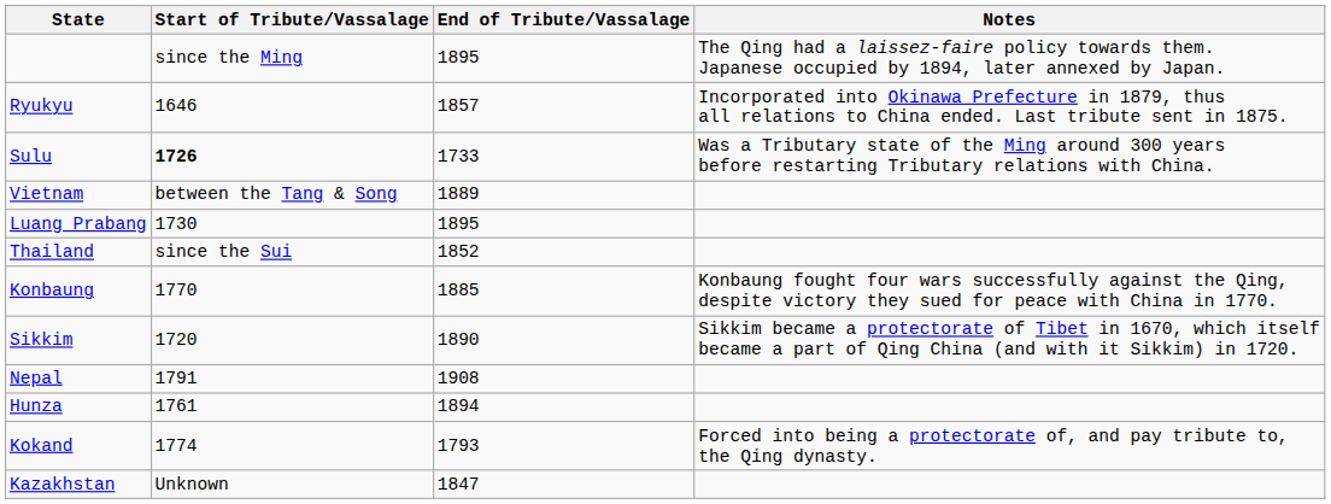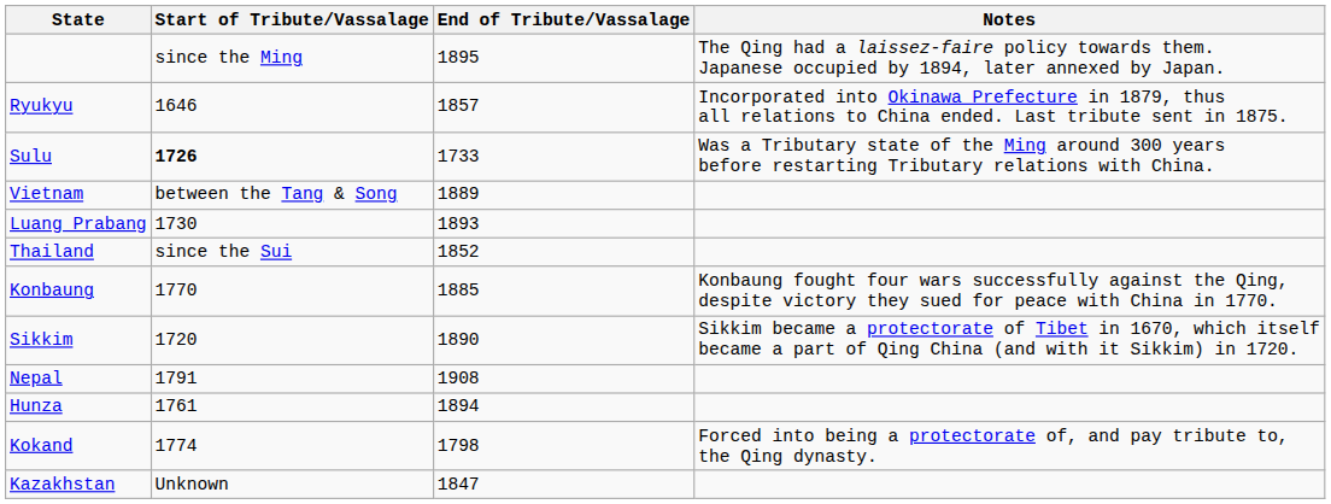Luang Prabang | End of Tribute/Vassalage: 1895 -> 1893
Kokand | End of Tribute/Vassalage: 1793 -> 1798
